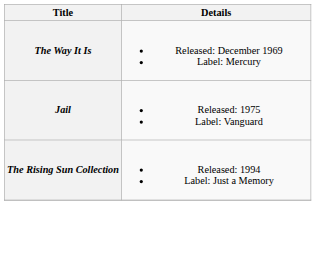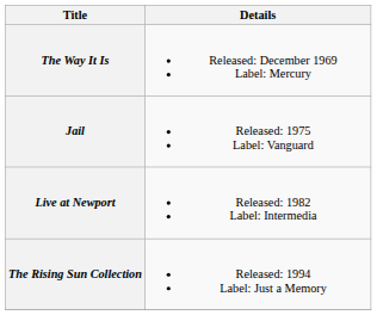+ row: Live at Newport | Released: 1982 Label: Intermedia
